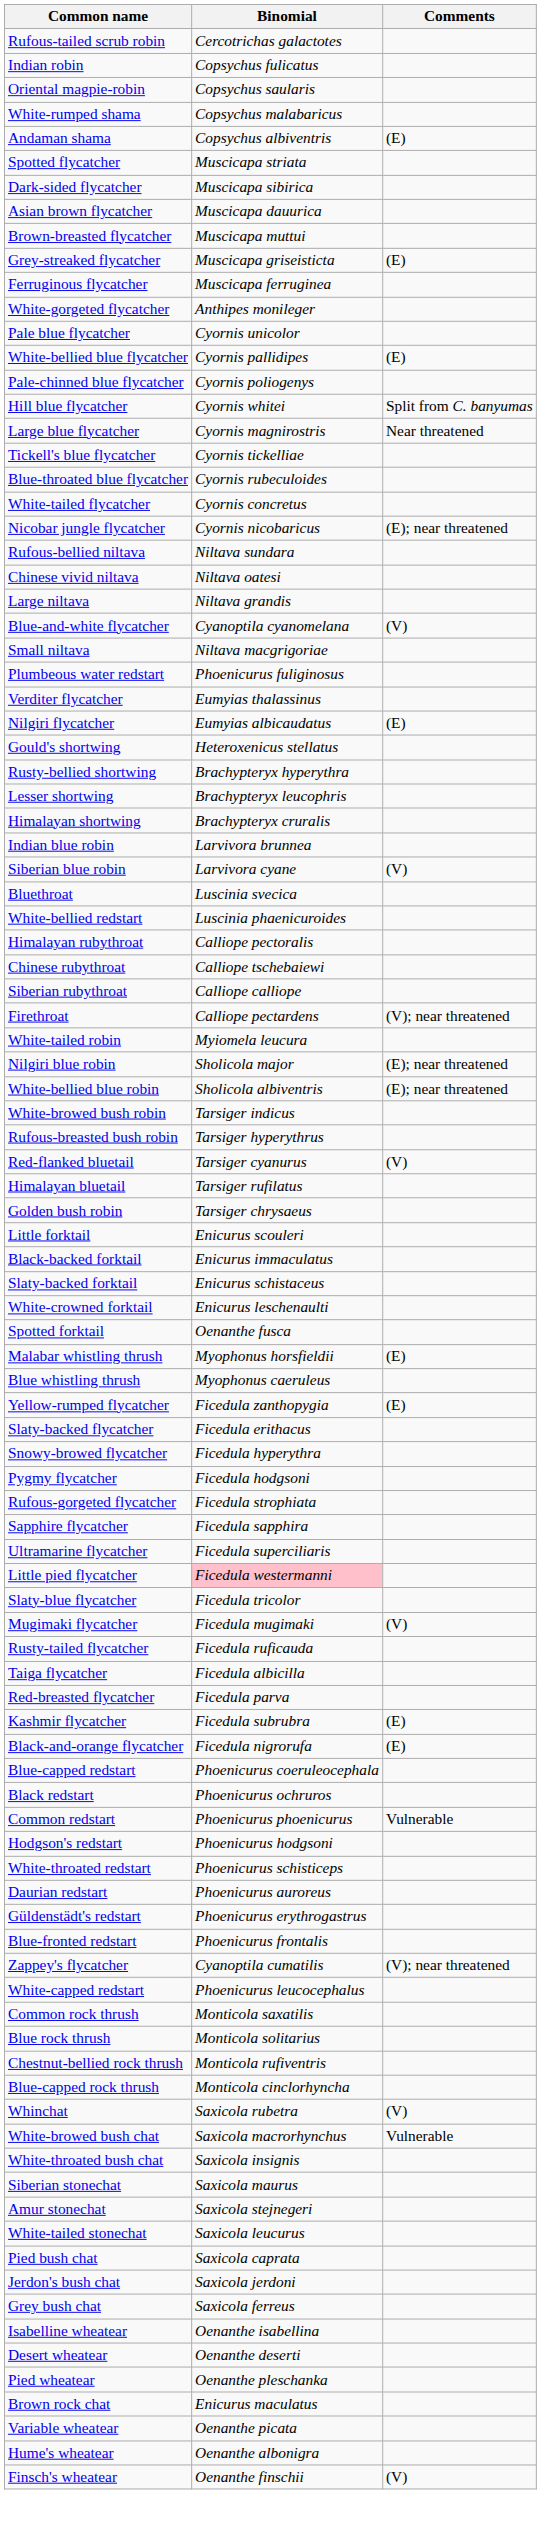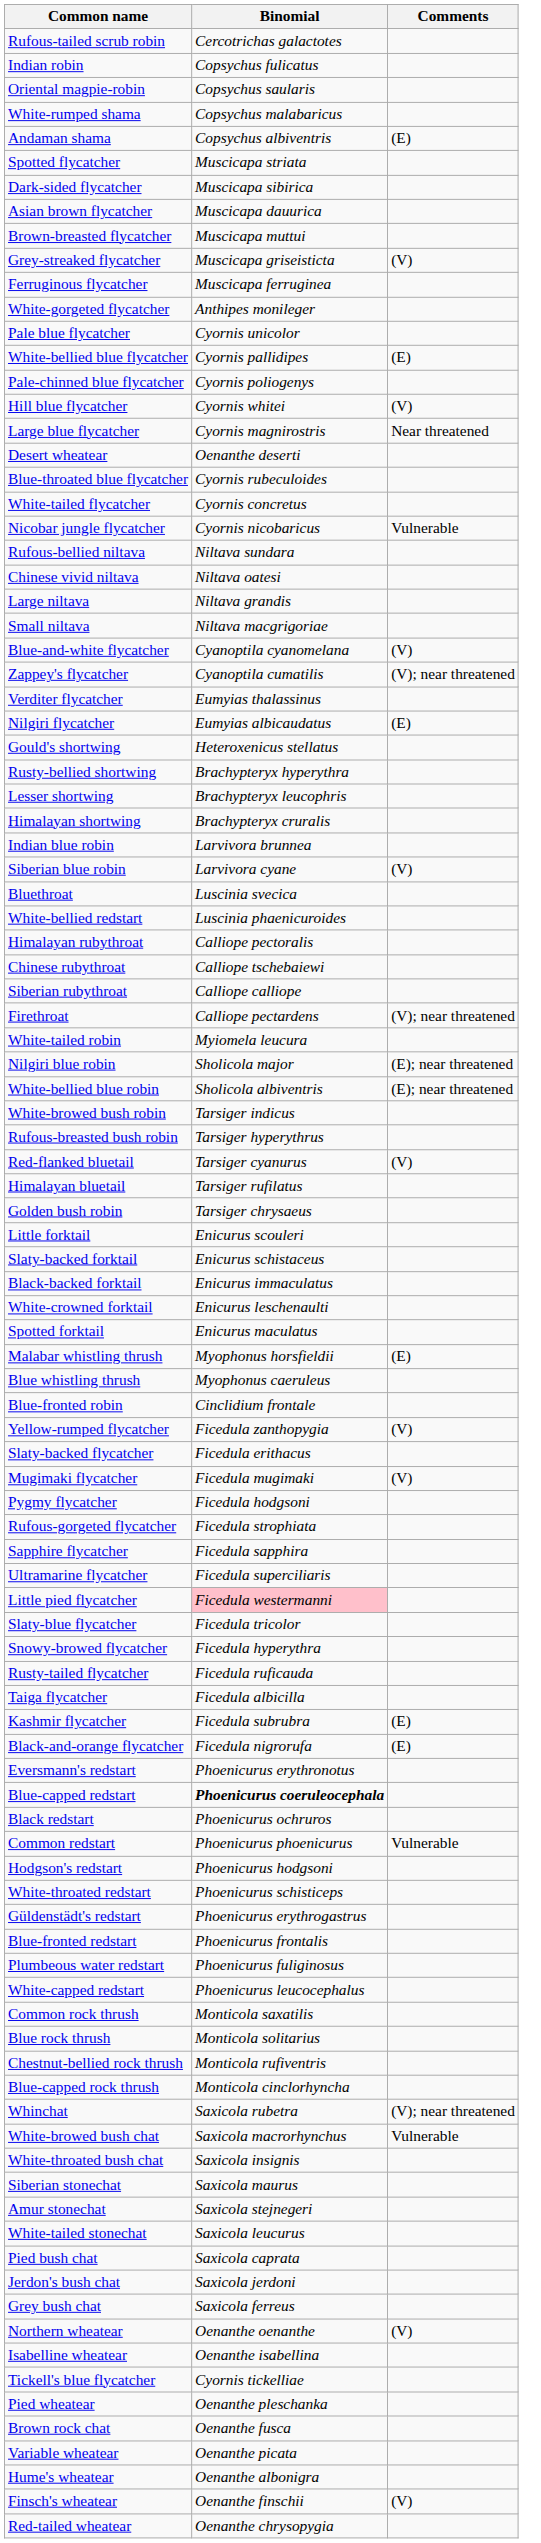Grey-streaked flycatcher | Comments: (E) -> (V)
Hill blue flycatcher | Comments: Split from C. banyumas -> (V)
rows swapped: Tickell's blue flycatcher <-> Desert wheatear
Nicobar jungle flycatcher | Comments: (E); near threatened -> Vulnerable
rows swapped: Small niltava <-> Blue-and-white flycatcher
rows swapped: Zappey's flycatcher <-> Plumbeous water redstart
rows swapped: Black-backed forktail <-> Slaty-backed forktail
Spotted forktail | Binomial: Oenanthe fusca -> Enicurus maculatus
+ row: Blue-fronted robin | Cinclidium frontale
Yellow-rumped flycatcher | Comments: (E) -> (V)
rows swapped: Mugimaki flycatcher <-> Snowy-browed flycatcher
- row: Red-breasted flycatcher | Ficedula parva
+ row: Eversmann's redstart | Phoenicurus erythronotus
Blue-capped redstart | Binomial: normal -> bold
- row: Daurian redstart | Phoenicurus auroreus
Whinchat | Comments: (V) -> (V); near threatened
+ row: Northern wheatear | Oenanthe oenanthe | (V)
Brown rock chat | Binomial: Enicurus maculatus -> Oenanthe fusca
+ row: Red-tailed wheatear | Oenanthe chrysopygia
